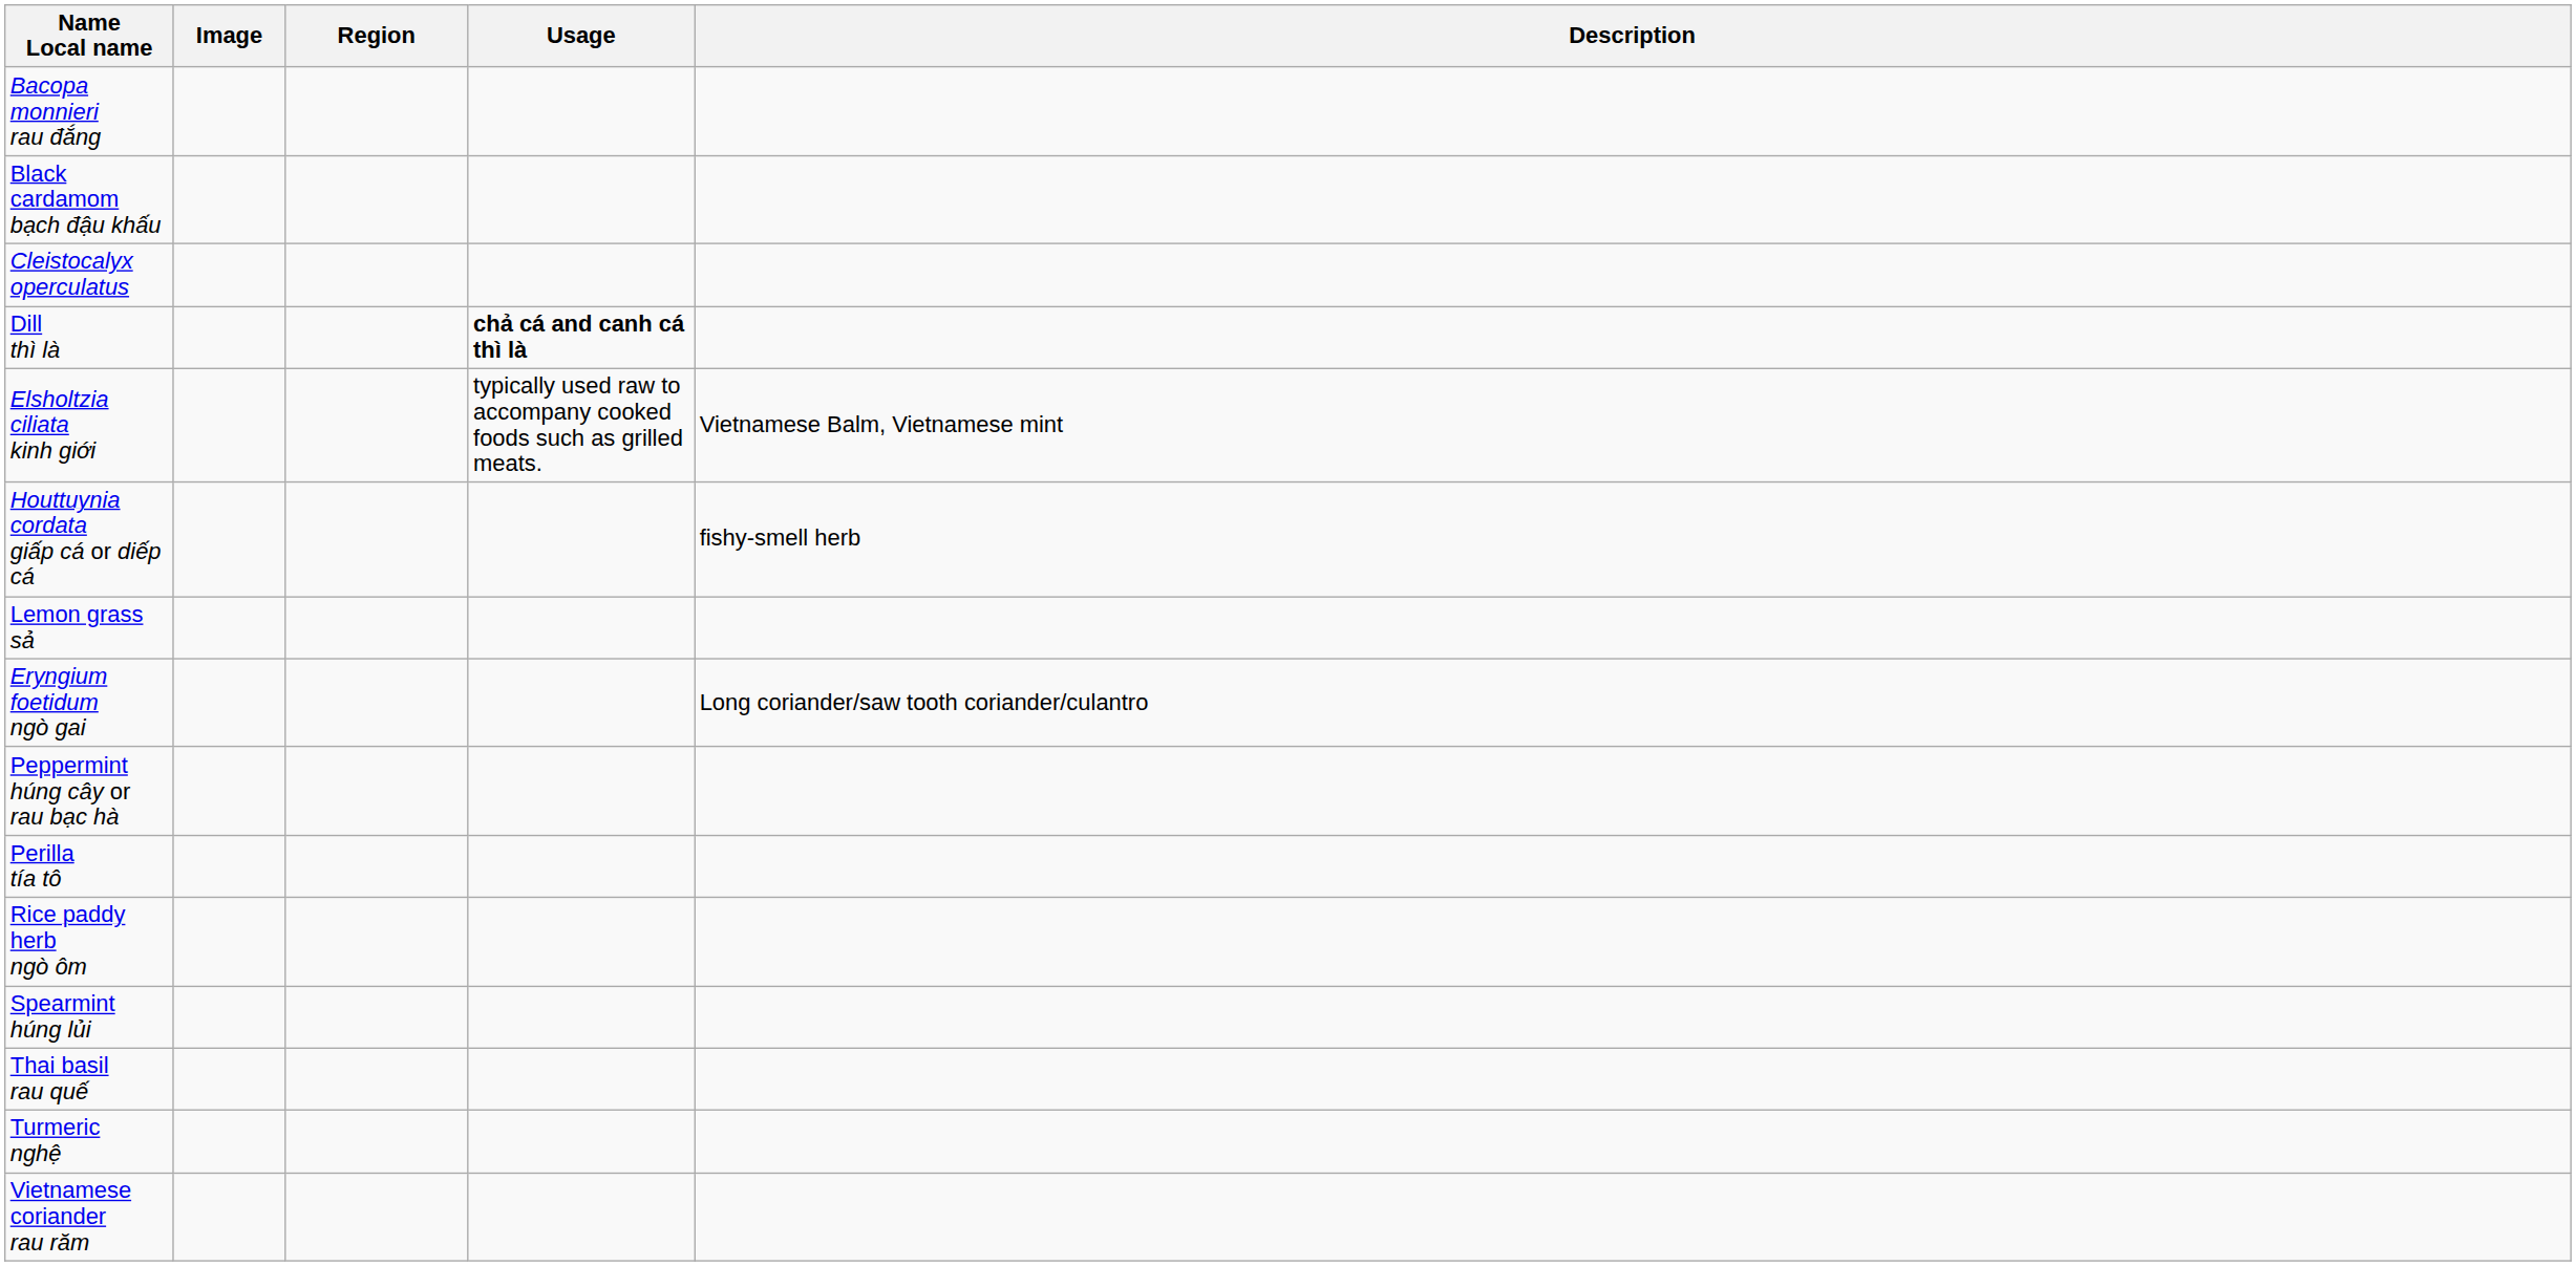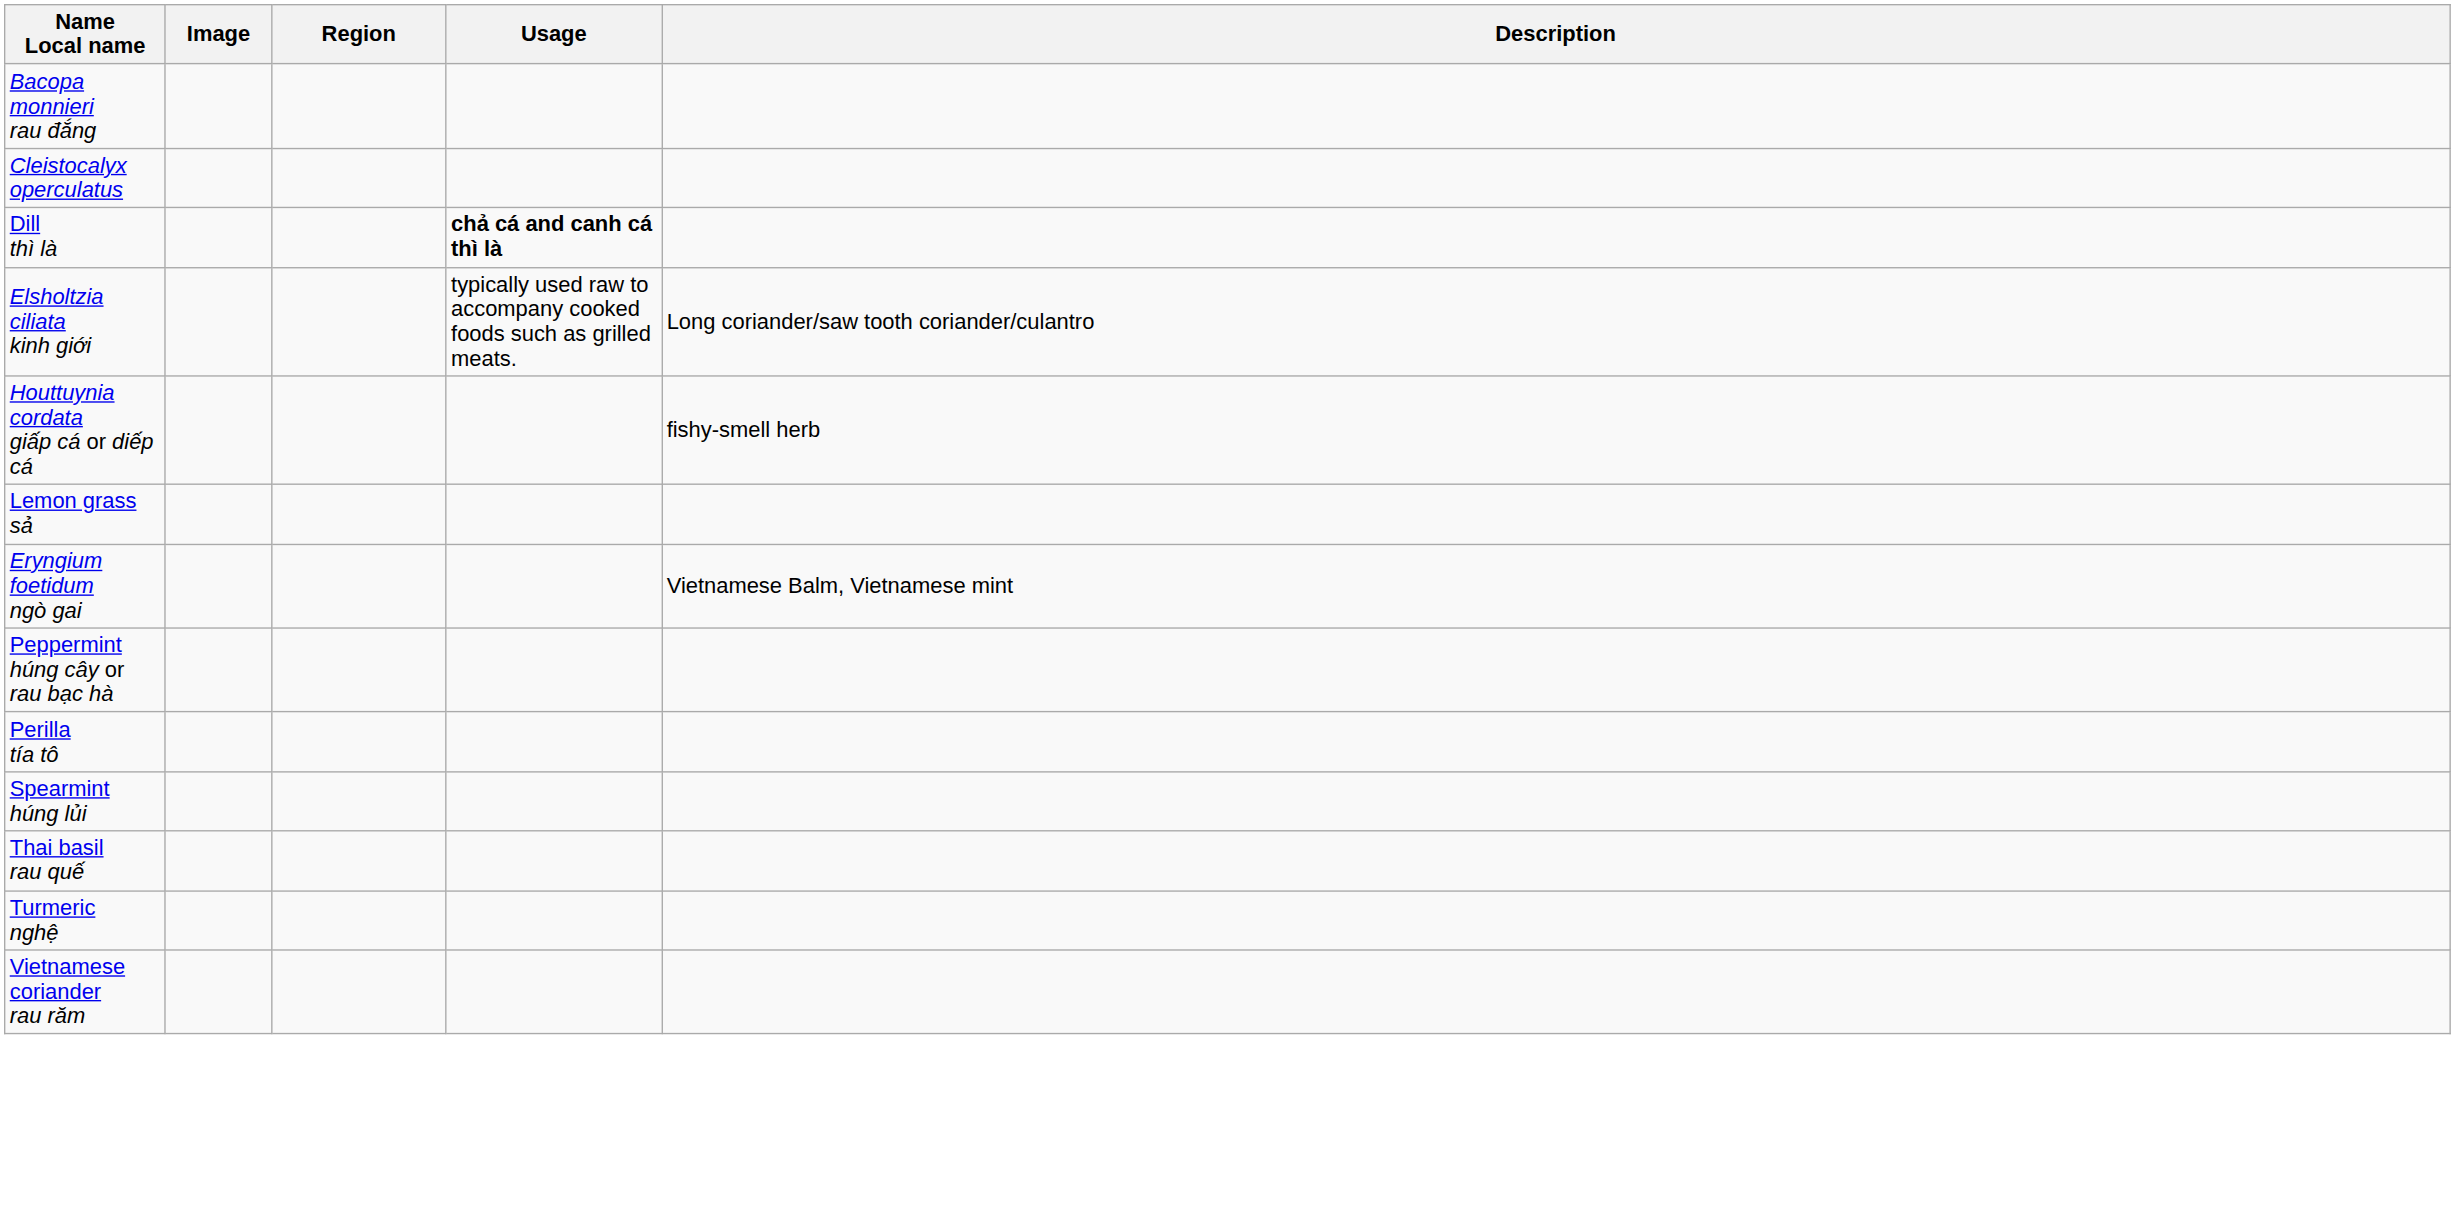- row: Black cardamom bạch đậu khấu
Elsholtzia ciliata kinh giới | Description: Vietnamese Balm, Vietnamese mint -> Long coriander/saw tooth coriander/culantro
Eryngium foetidum ngò gai | Description: Long coriander/saw tooth coriander/culantro -> Vietnamese Balm, Vietnamese mint
- row: Rice paddy herb ngò ôm
